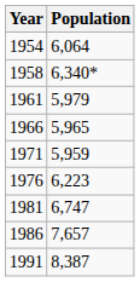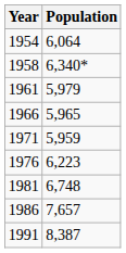1981 | Population: 6,747 -> 6,748
